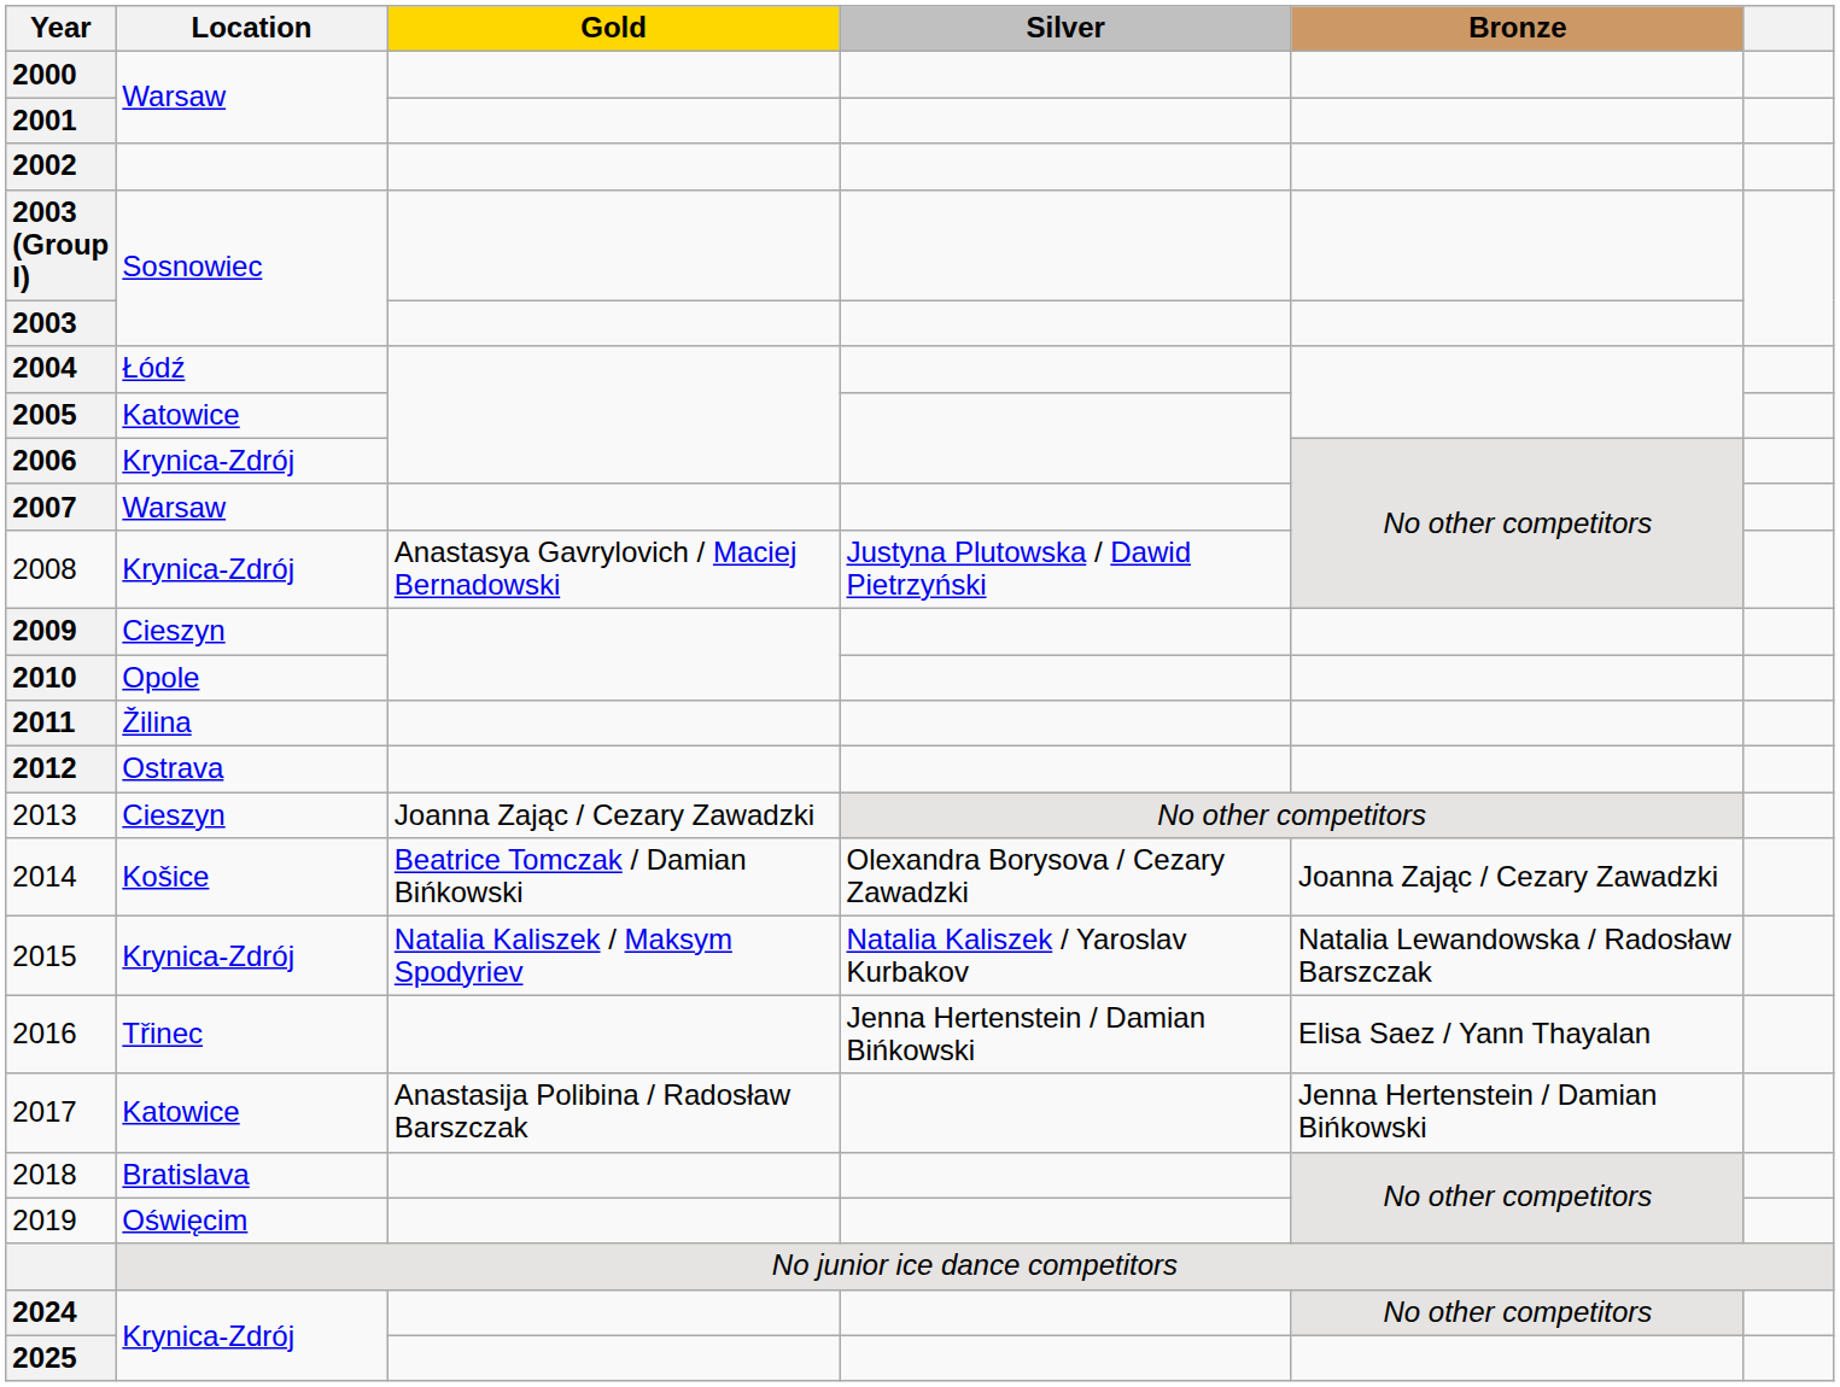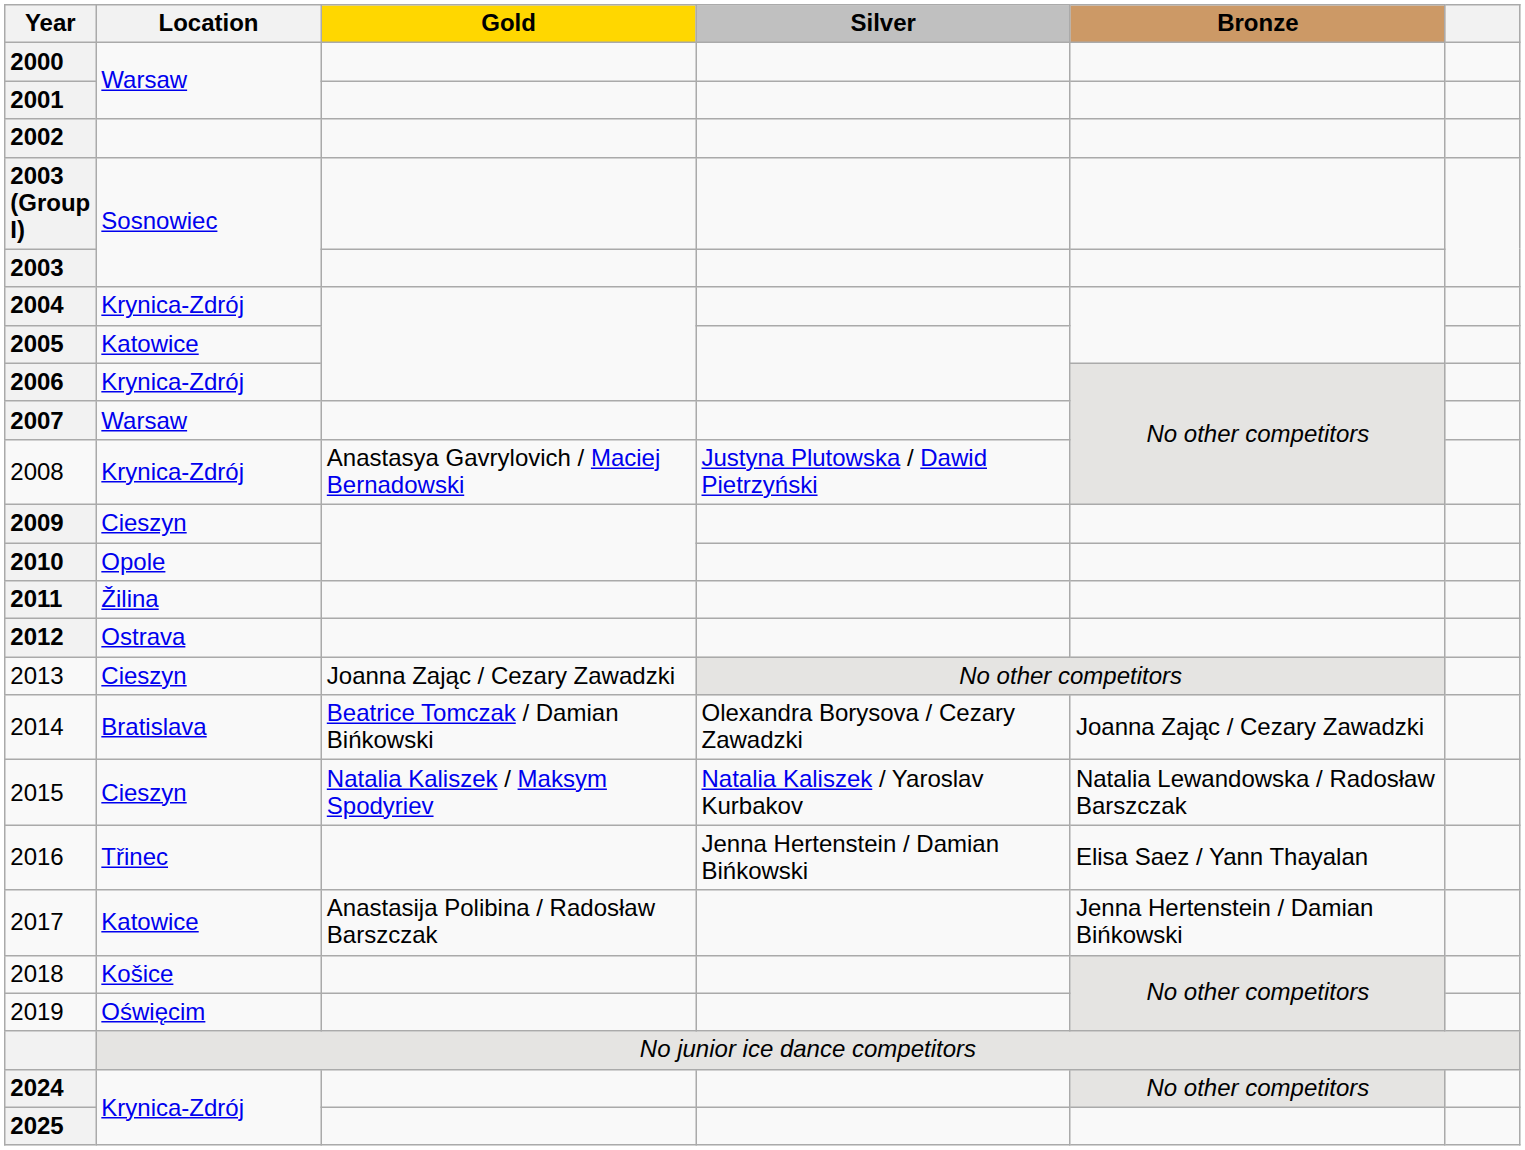2004 | Location: Łódź -> Krynica-Zdrój
2014 | Location: Košice -> Bratislava
2015 | Location: Krynica-Zdrój -> Cieszyn
2018 | Location: Bratislava -> Košice
